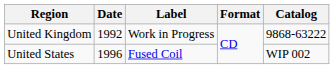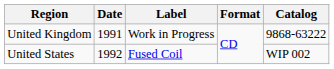United Kingdom | Date: 1992 -> 1991
United States | Date: 1996 -> 1992
